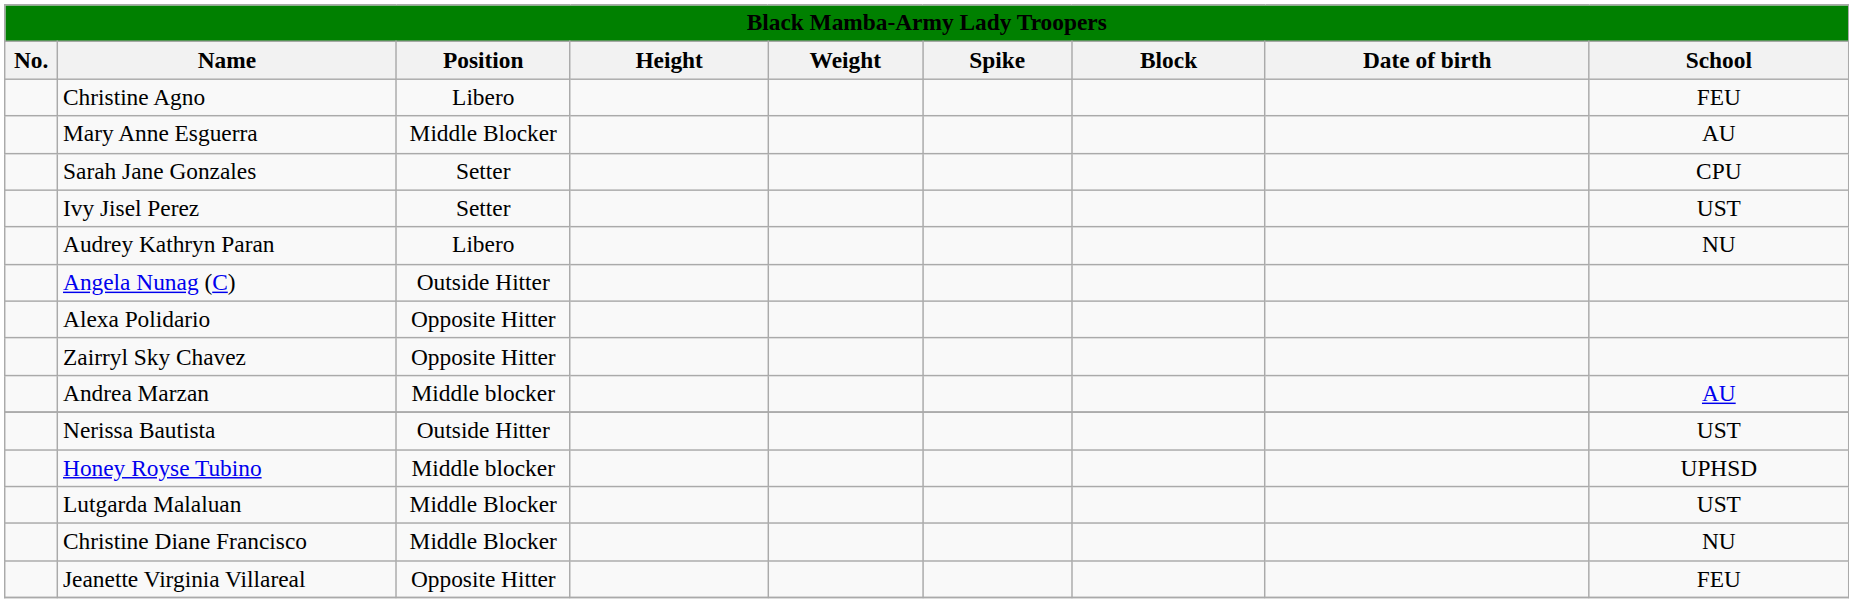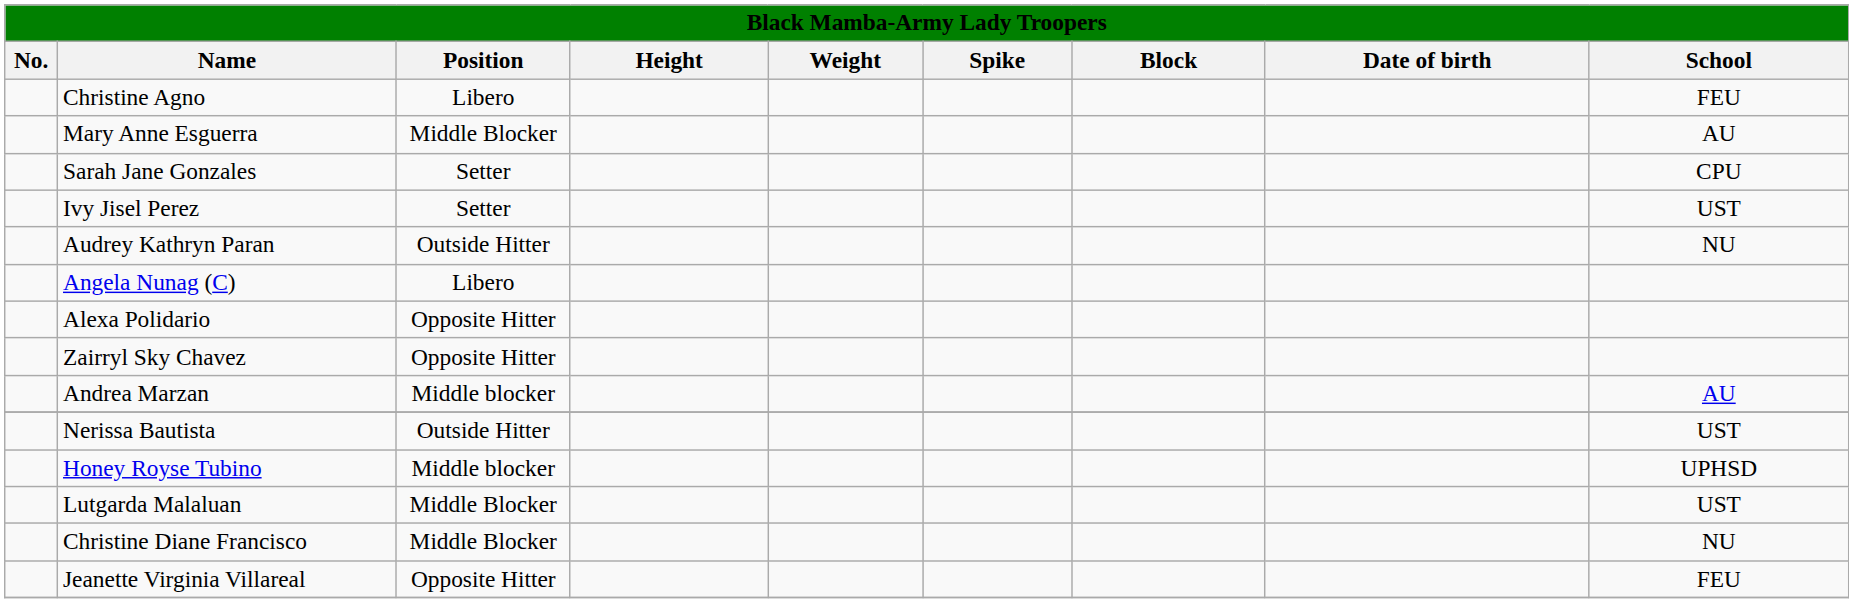Audrey Kathryn Paran | Position: Libero -> Outside Hitter
Angela Nunag (C) | Position: Outside Hitter -> Libero
